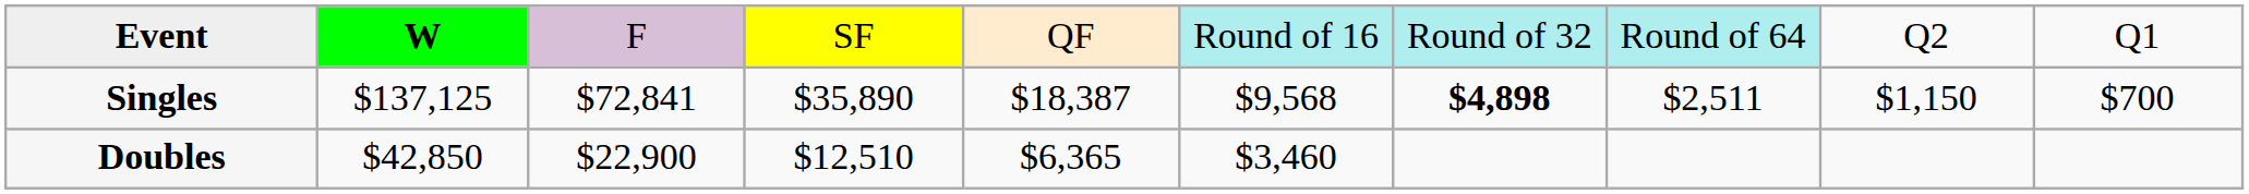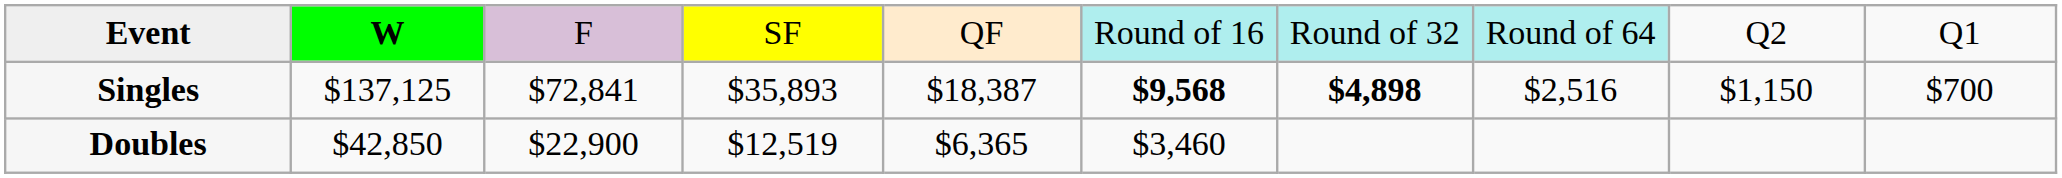Singles | column 4: $35,890 -> $35,893
Singles | column 6: normal -> bold
Singles | column 8: $2,511 -> $2,516
Doubles | column 4: $12,510 -> $12,519
